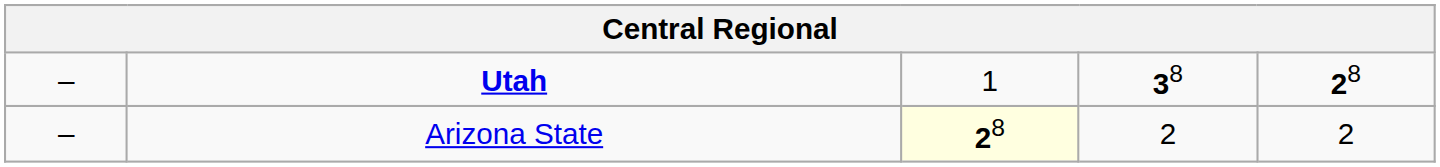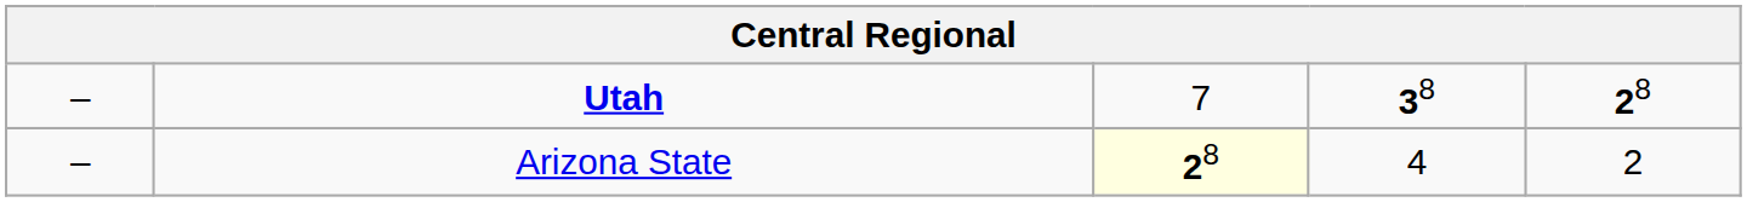Utah | column 3: 1 -> 7
Arizona State | column 4: 2 -> 4
